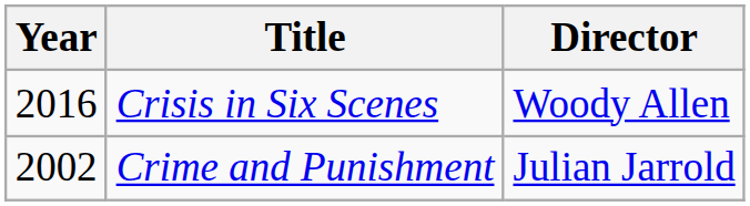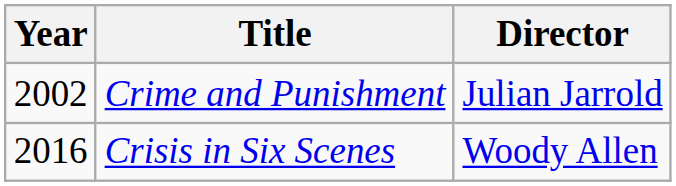rows swapped: Crime and Punishment <-> Crisis in Six Scenes
